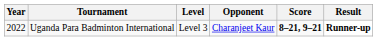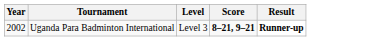- column: Opponent | Charanjeet Kaur
Uganda Para Badminton International | Year: 2022 -> 2002
